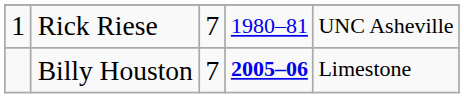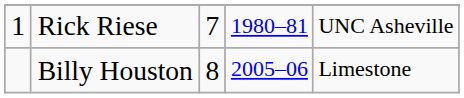Billy Houston | column 3: 7 -> 8
Billy Houston | column 4: bold -> normal
